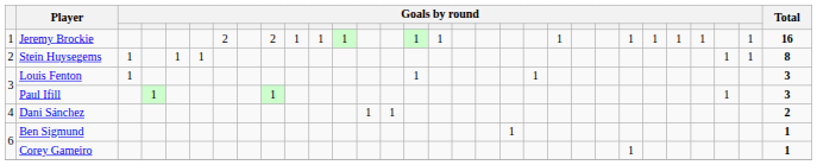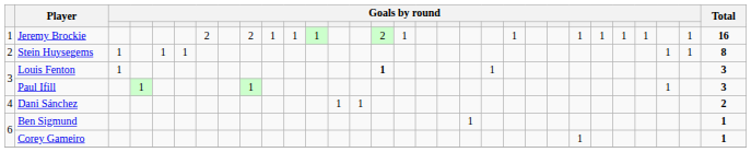Jeremy Brockie | column 15: 1 -> 2
Louis Fenton | column 15: normal -> bold
